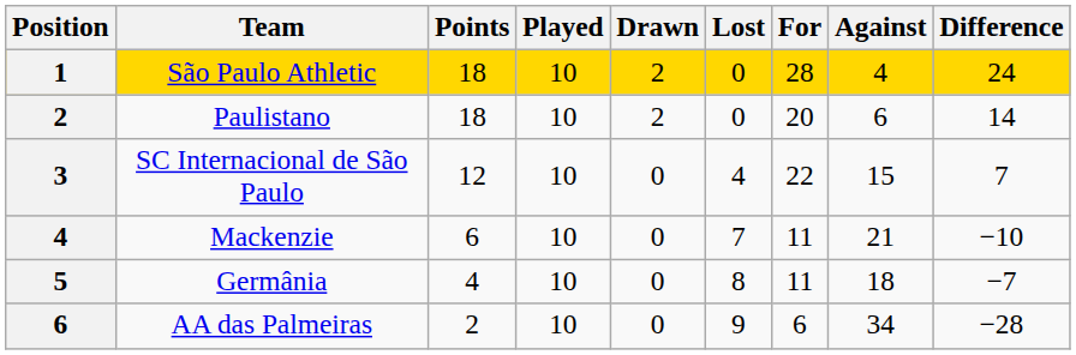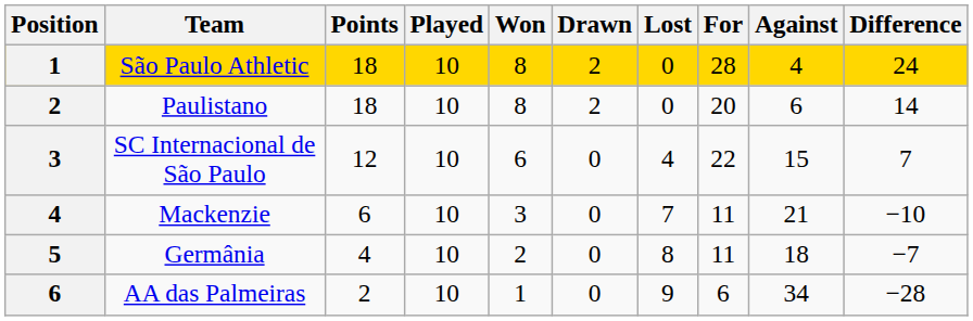+ column: Won | 8 | 8 | 6 | 3 | 2 | 1
